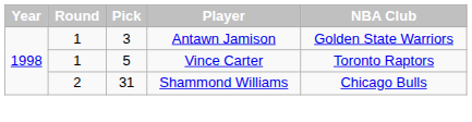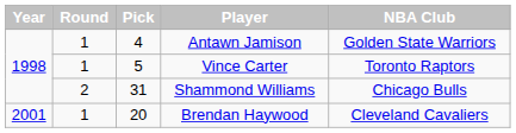Antawn Jamison | Pick: 3 -> 4
+ row: 2001 | 1 | 20 | Brendan Haywood | Cleveland Cavaliers
